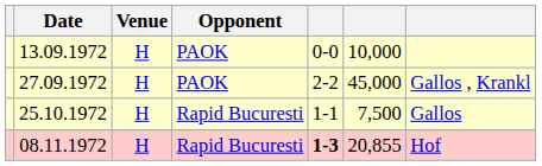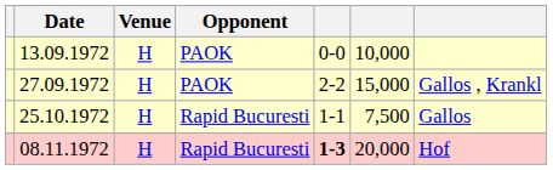27.09.1972 | column 6: 45,000 -> 15,000
08.11.1972 | column 6: 20,855 -> 20,000
